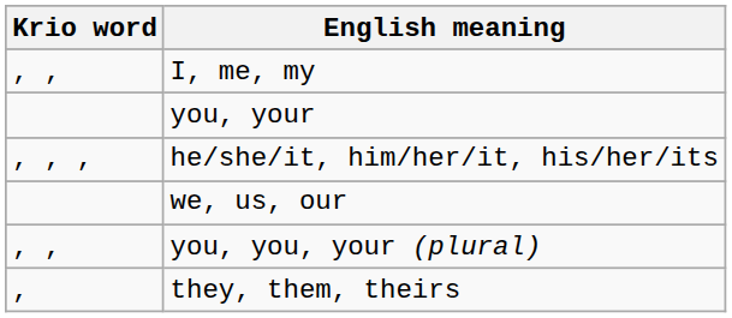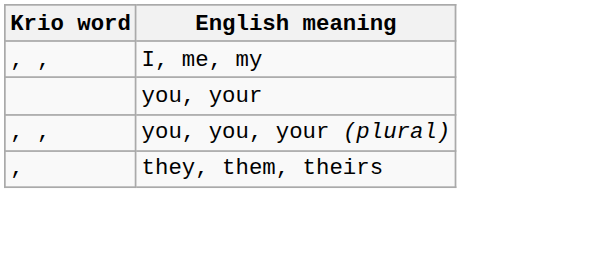- row: , , , | he/she/it, him/her/it, his/her/its
- row: we, us, our
